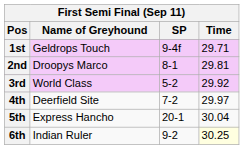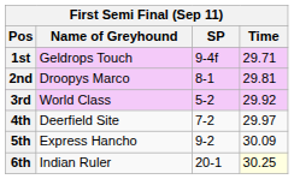5th | SP: 20-1 -> 9-2
5th | Time: 30.04 -> 30.09
6th | SP: 9-2 -> 20-1
